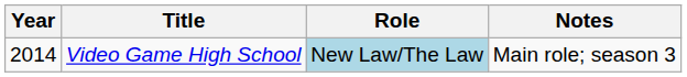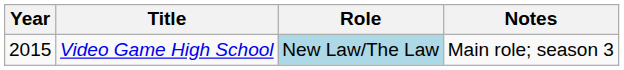Video Game High School | Year: 2014 -> 2015
